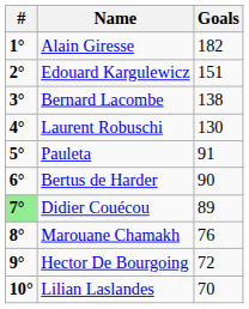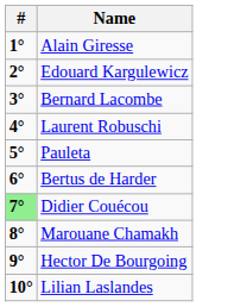- column: Goals | 182 | 151 | 138 | 130 | 91 | 90 | 89 | 76 | 72 | 70
